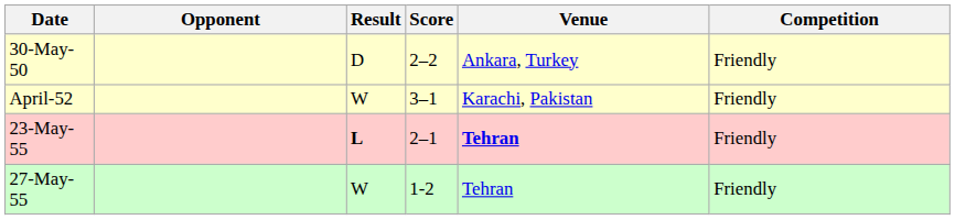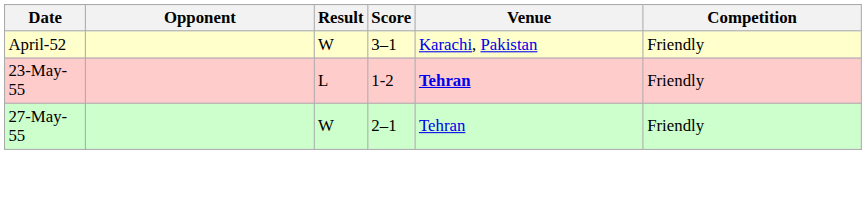- row: 30-May-50 | D | 2–2 | Ankara, Turkey | Friendly
23-May-55 | Result: bold -> normal
23-May-55 | Score: 2–1 -> 1-2
27-May-55 | Score: 1-2 -> 2–1
